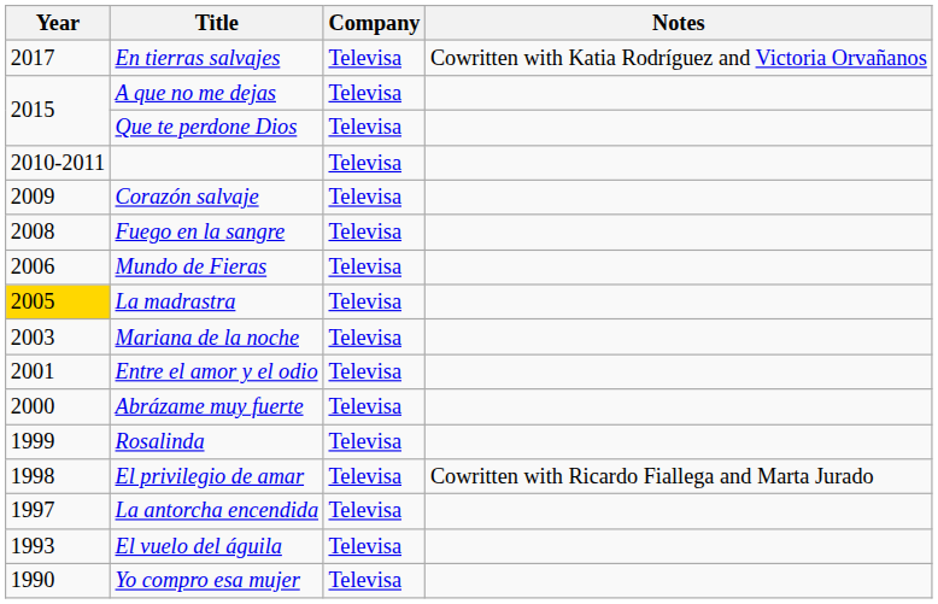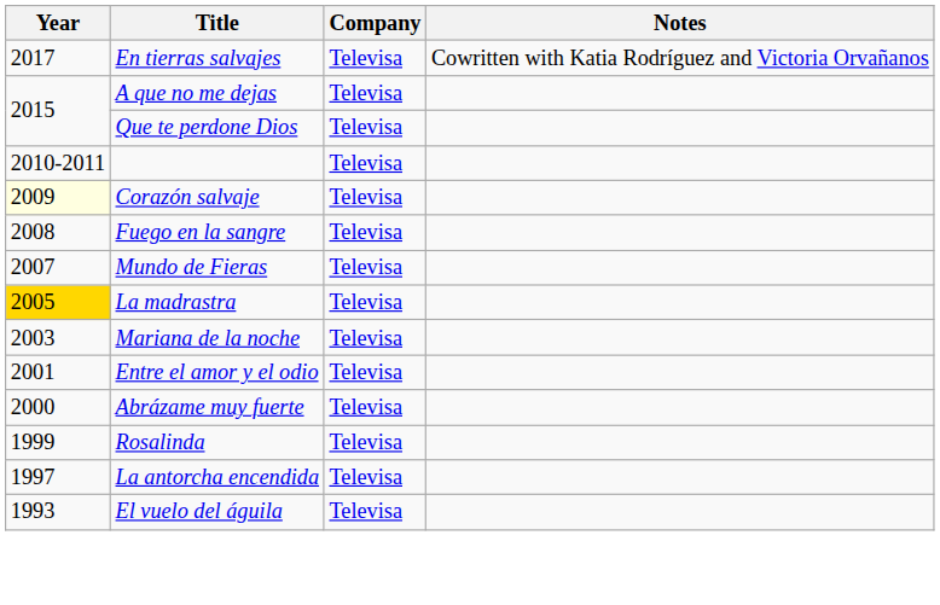Corazón salvaje | Year: no background -> lightyellow background
Mundo de Fieras | Year: 2006 -> 2007
- row: 1998 | El privilegio de amar | Televisa | Cowritten with Ricardo Fiallega and Marta Jurado
- row: 1990 | Yo compro esa mujer | Televisa
